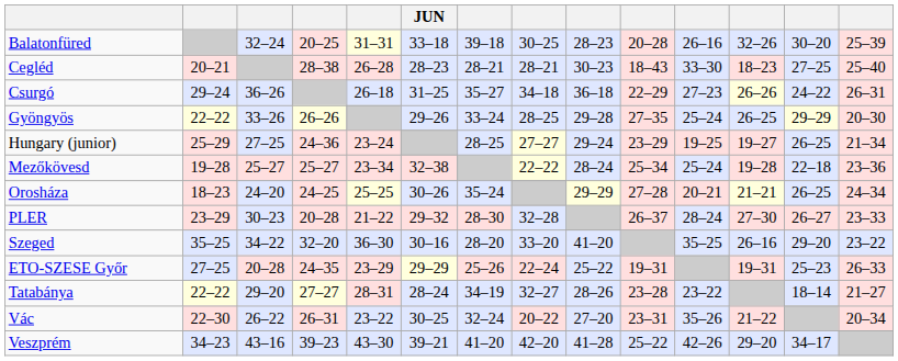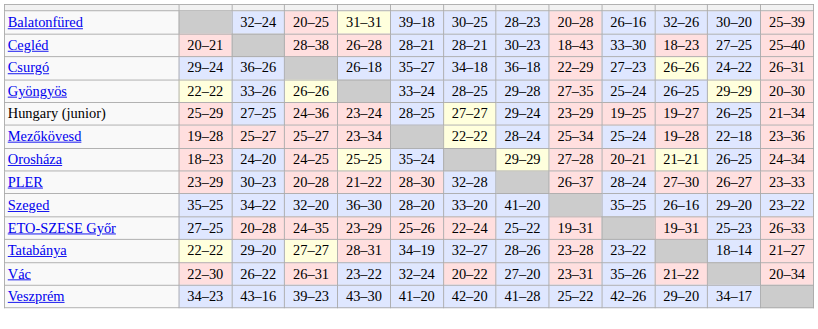- column: JUN | 33–18 | 28–23 | 31–25 | 29–26 | 32–38 | 30–26 | 29–32 | 30–16 | 29–29 | 28–24 | 30–25 | 39–21
